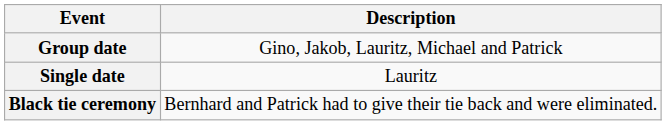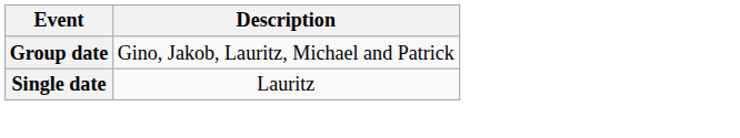- row: Black tie ceremony | Bernhard and Patrick had to give their tie back and were eliminated.
